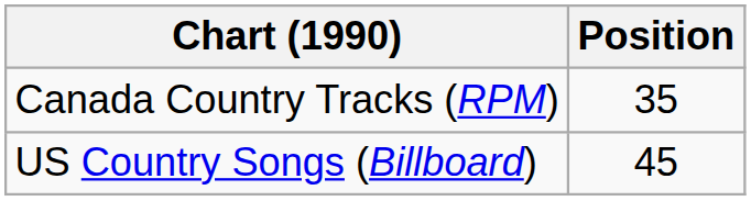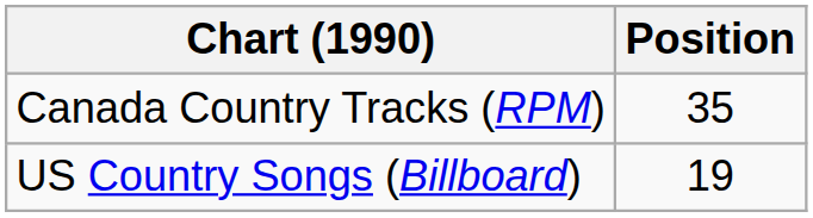US Country Songs (Billboard) | Position: 45 -> 19
